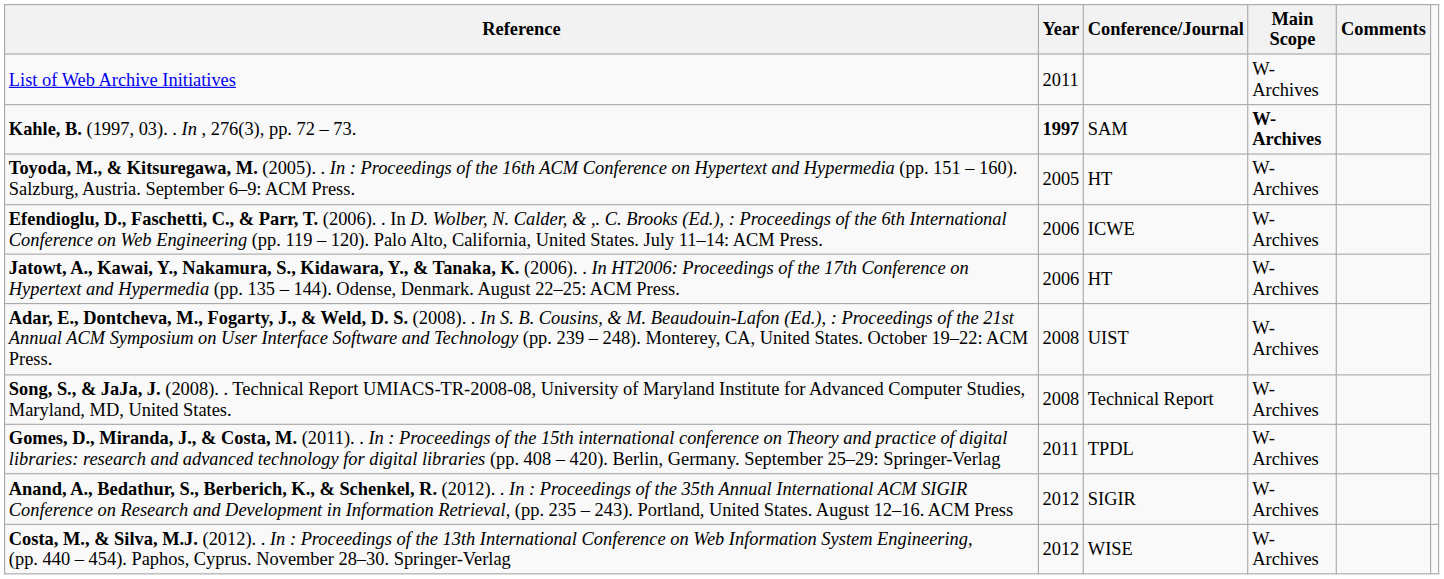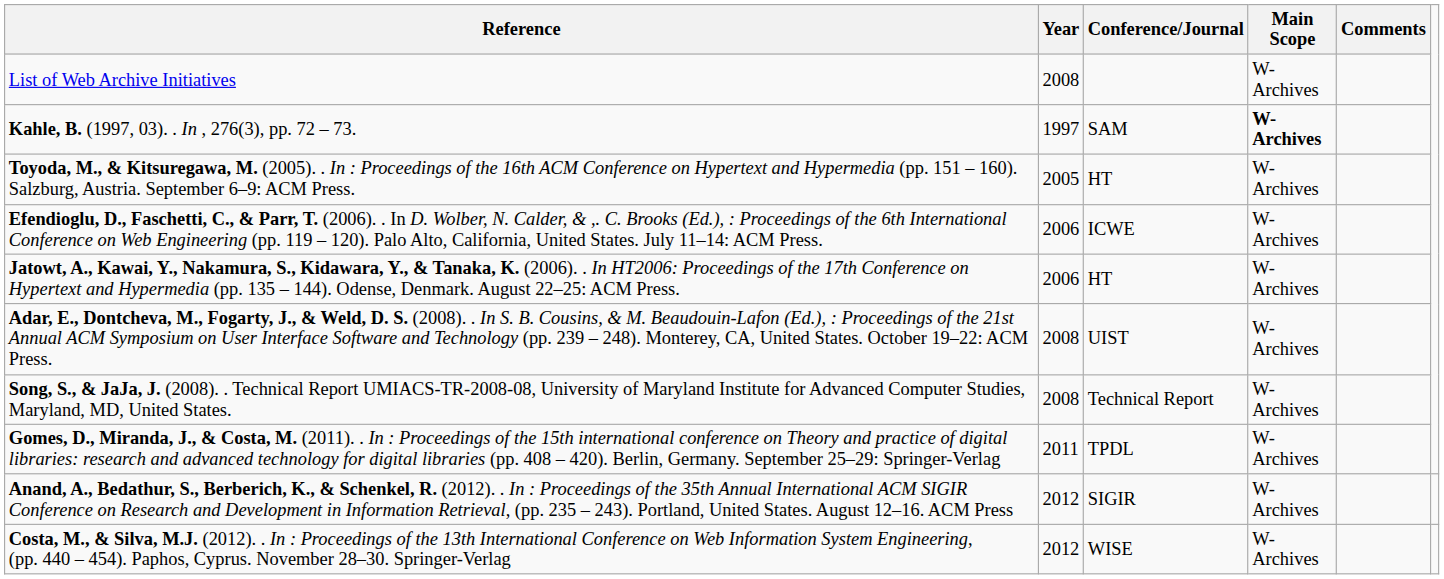List of Web Archive Initiatives | Year: 2011 -> 2008
Kahle, B. (1997, 03). . In , 276(3), pp. 72 – 73. | Year: bold -> normal
